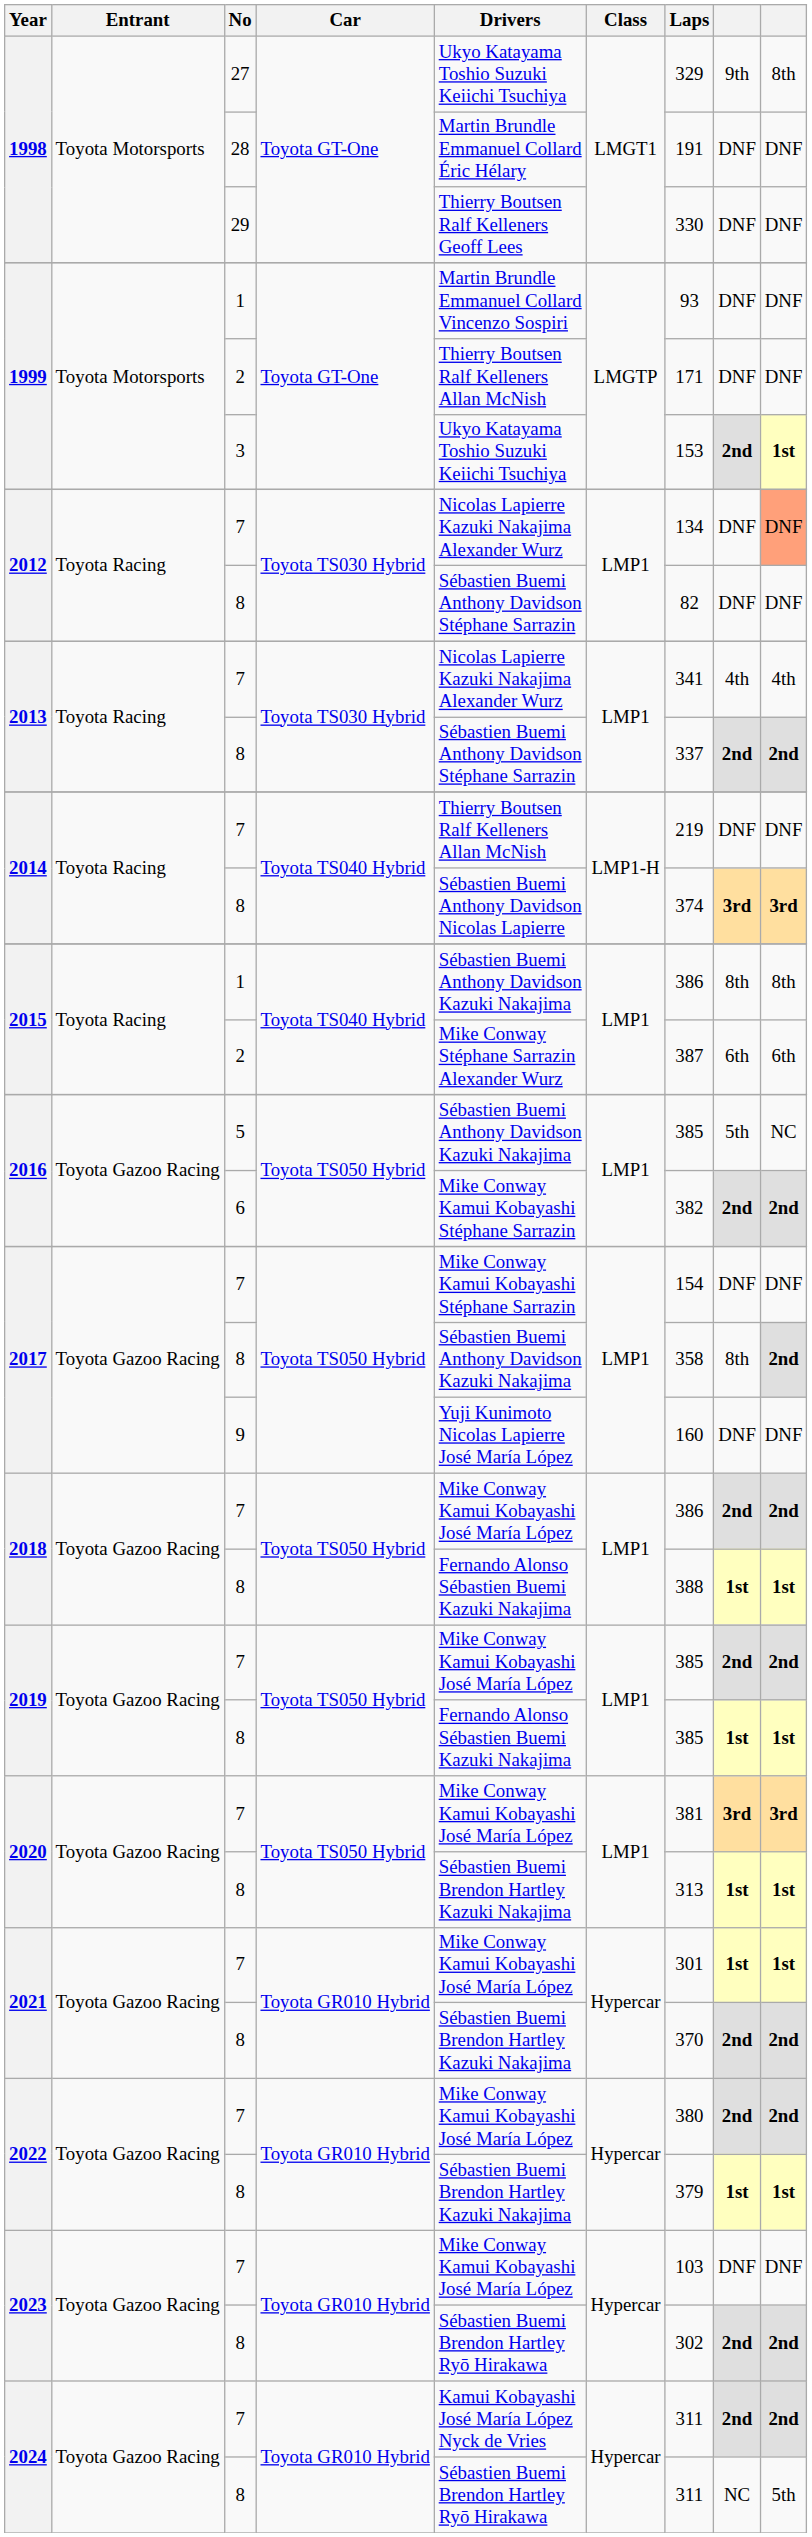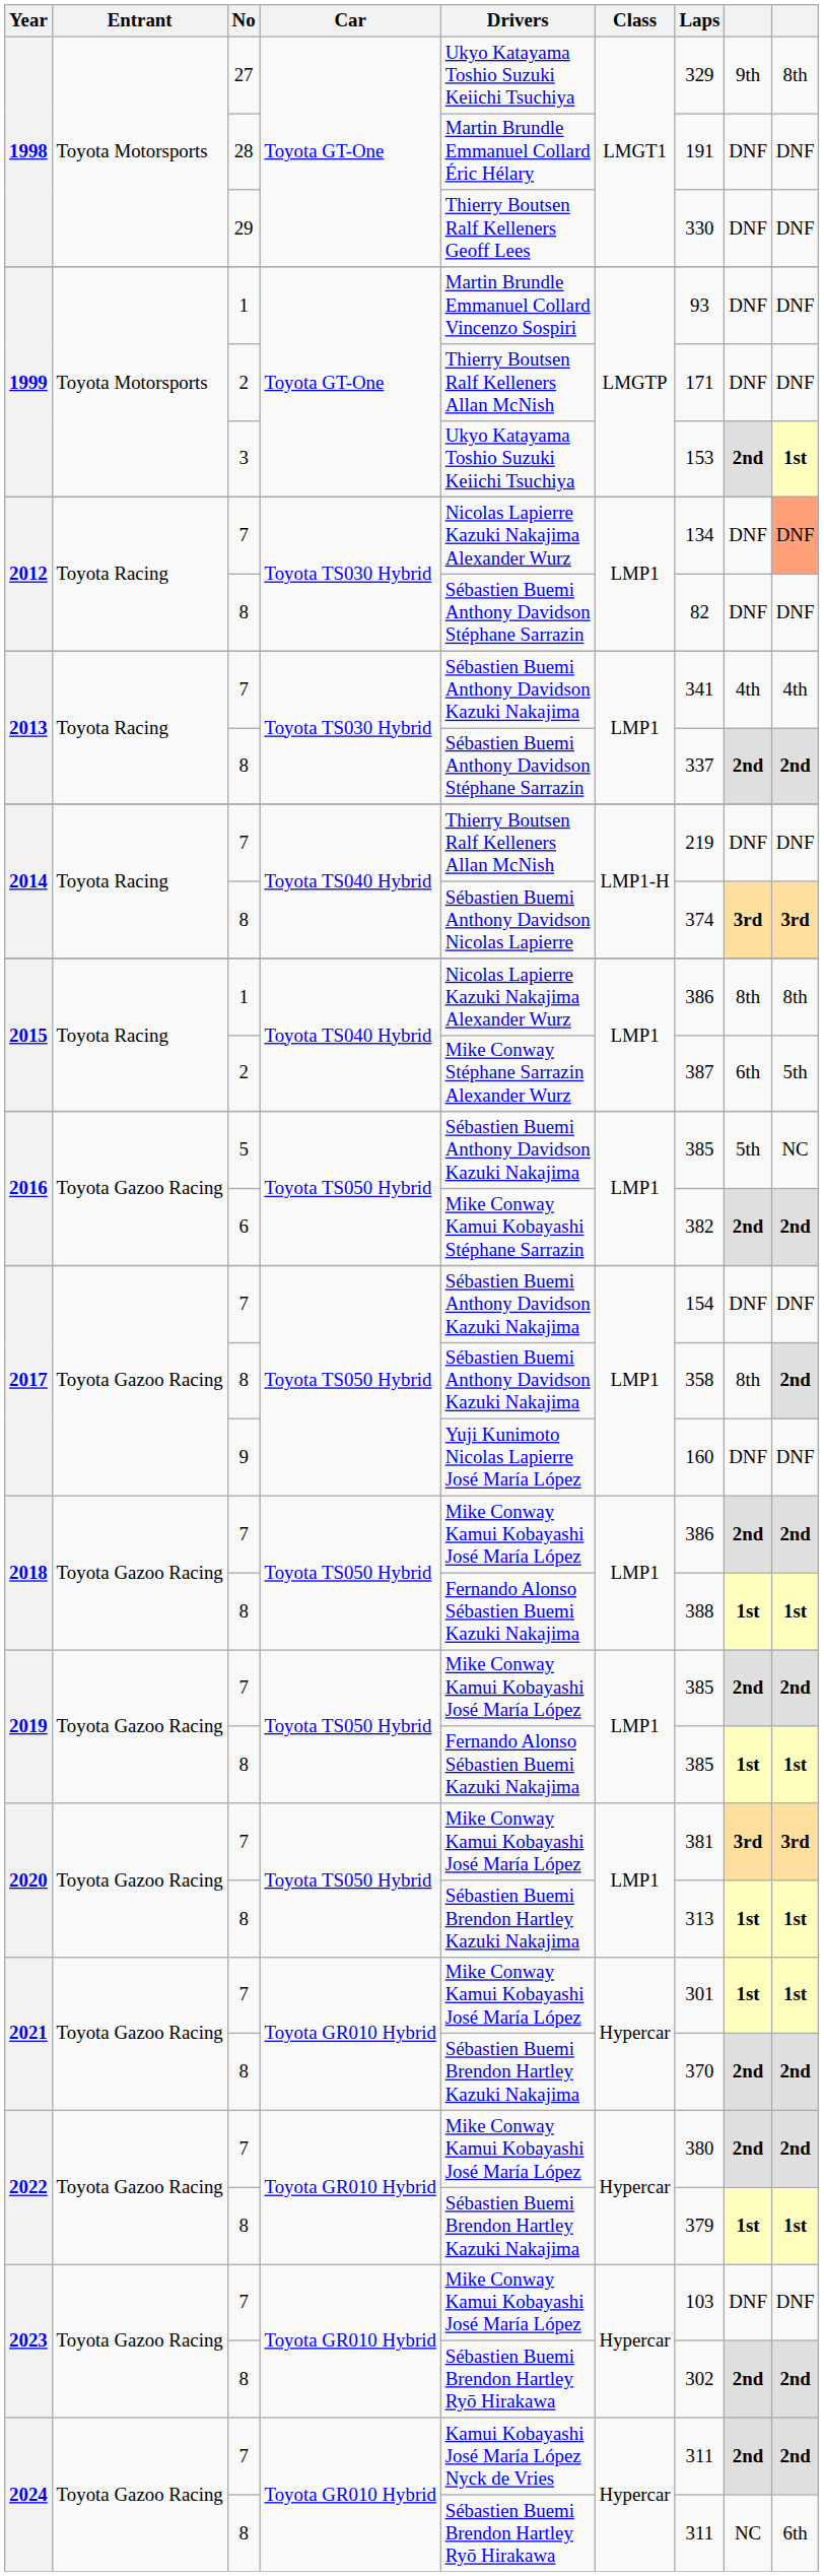2013 / 7 | Drivers: Nicolas Lapierre Kazuki Nakajima Alexander Wurz -> Sébastien Buemi Anthony Davidson Kazuki Nakajima
2015 / 1 | Drivers: Sébastien Buemi Anthony Davidson Kazuki Nakajima -> Nicolas Lapierre Kazuki Nakajima Alexander Wurz
2015 / 2 | column 9: 6th -> 5th
2017 / 7 | Drivers: Mike Conway Kamui Kobayashi Stéphane Sarrazin -> Sébastien Buemi Anthony Davidson Kazuki Nakajima
2024 / 8 | column 9: 5th -> 6th
